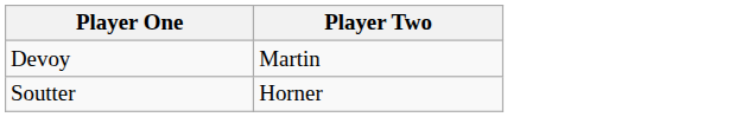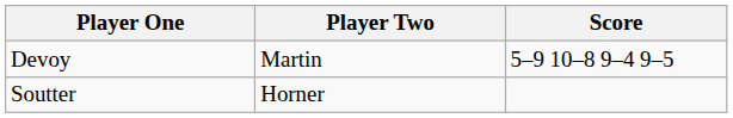+ column: Score | 5–9 10–8 9–4 9–5
